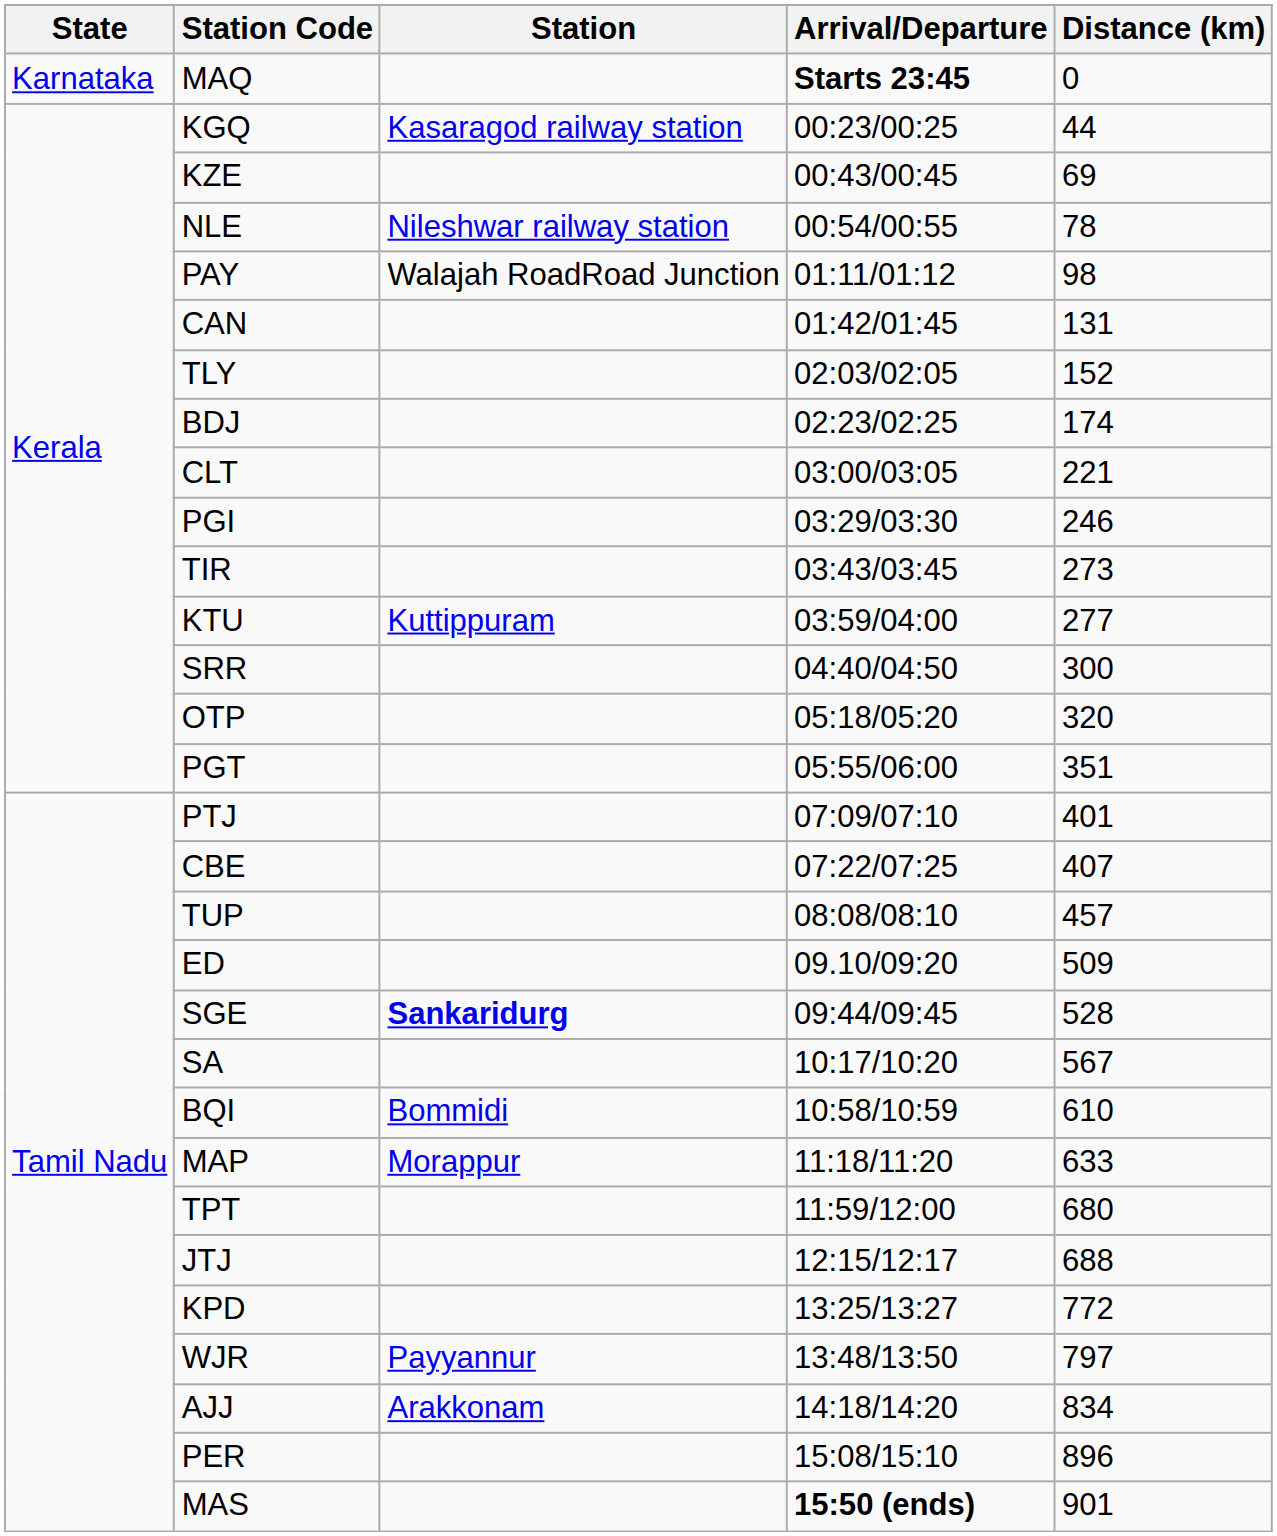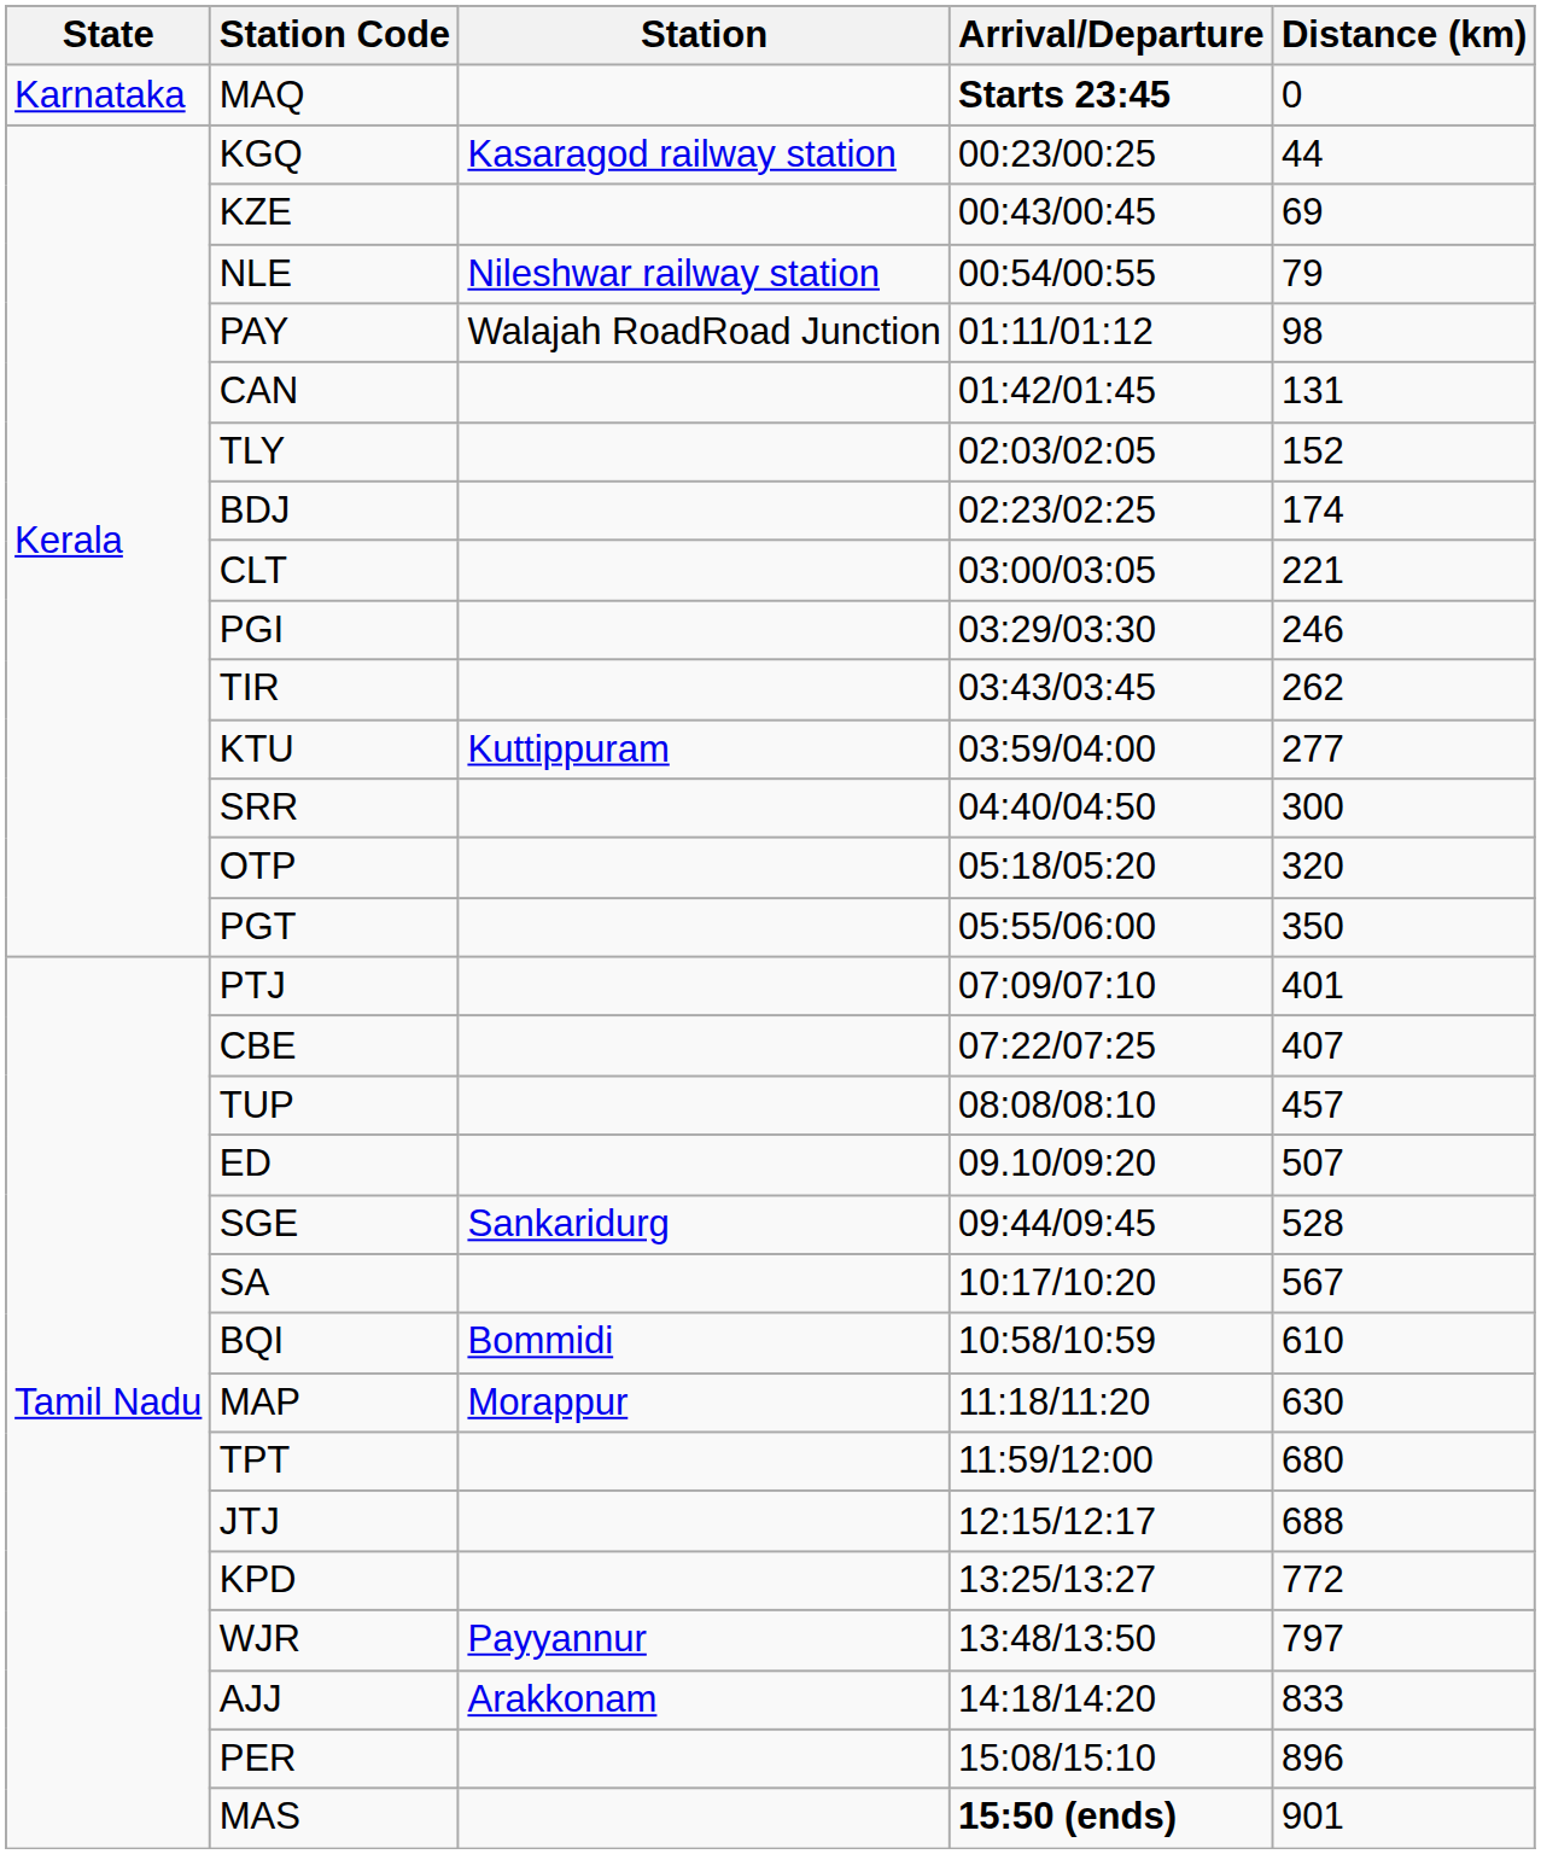NLE | Distance (km): 78 -> 79
TIR | Distance (km): 273 -> 262
PGT | Distance (km): 351 -> 350
ED | Distance (km): 509 -> 507
SGE | Station: bold -> normal
MAP | Distance (km): 633 -> 630
AJJ | Distance (km): 834 -> 833
